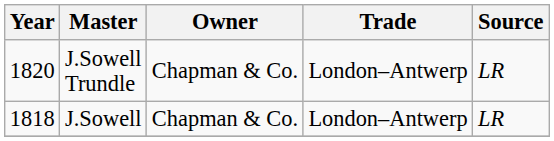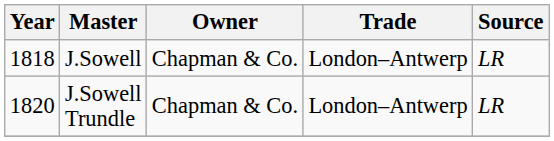rows swapped: J.Sowell <-> J.Sowell Trundle
